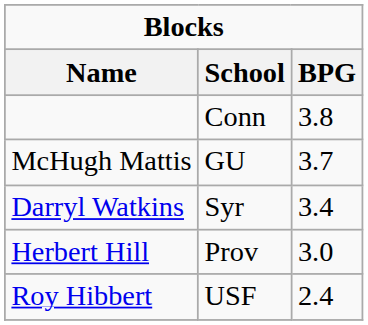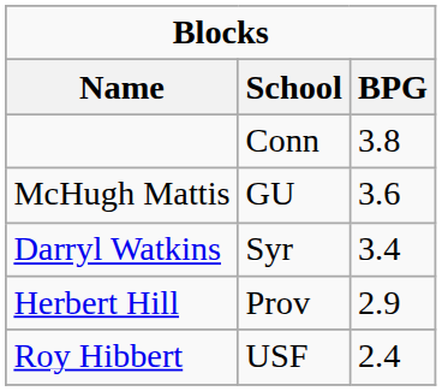McHugh Mattis | BPG: 3.7 -> 3.6
Herbert Hill | BPG: 3.0 -> 2.9
